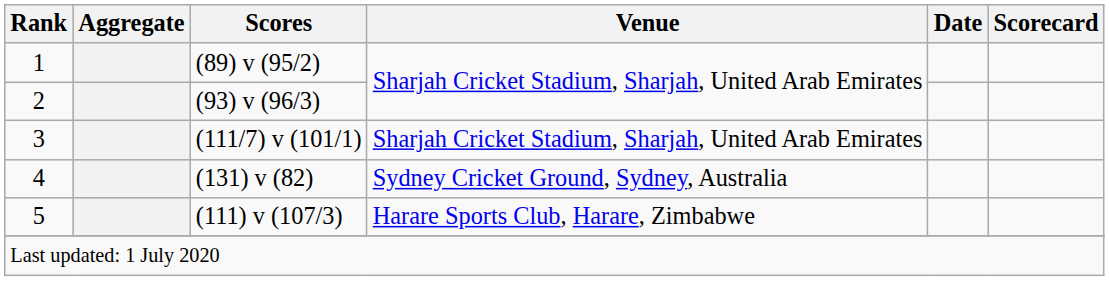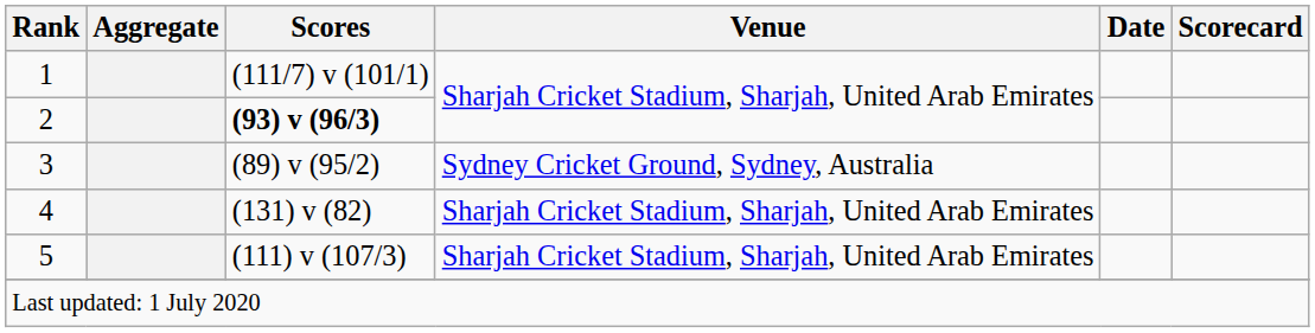1 | Scores: (89) v (95/2) -> (111/7) v (101/1)
2 | Scores: normal -> bold
3 | Scores: (111/7) v (101/1) -> (89) v (95/2)
3 | Venue: Sharjah Cricket Stadium, Sharjah, United Arab Emirates -> Sydney Cricket Ground, Sydney, Australia
4 | Venue: Sydney Cricket Ground, Sydney, Australia -> Sharjah Cricket Stadium, Sharjah, United Arab Emirates
5 | Venue: Harare Sports Club, Harare, Zimbabwe -> Sharjah Cricket Stadium, Sharjah, United Arab Emirates
